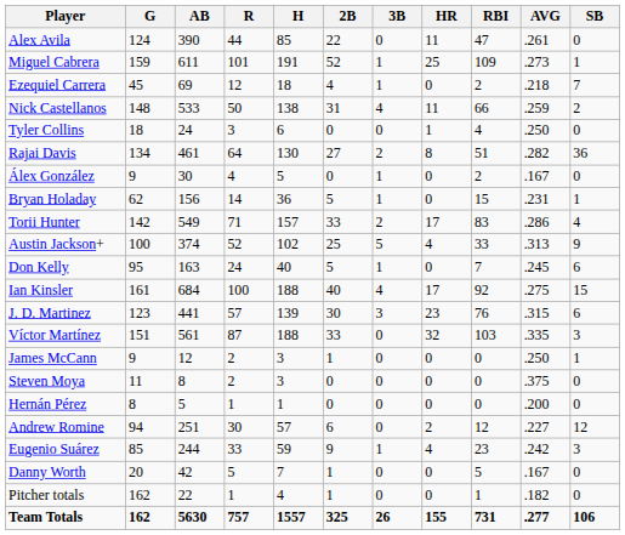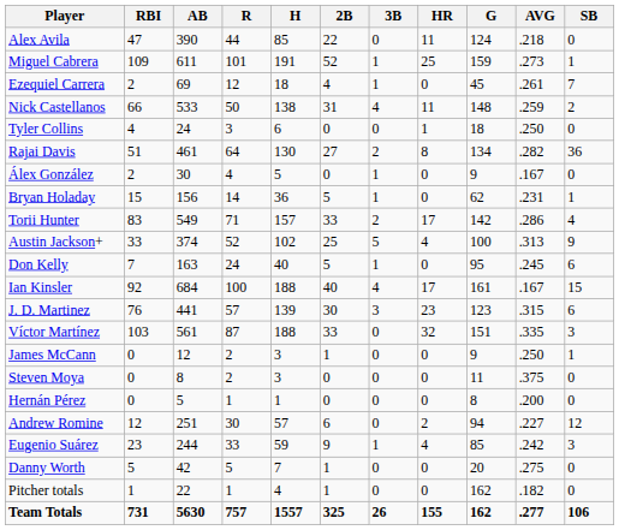columns swapped: G <-> RBI
Alex Avila | AVG: .261 -> .218
Ezequiel Carrera | AVG: .218 -> .261
Ian Kinsler | AVG: .275 -> .167
Danny Worth | AVG: .167 -> .275
